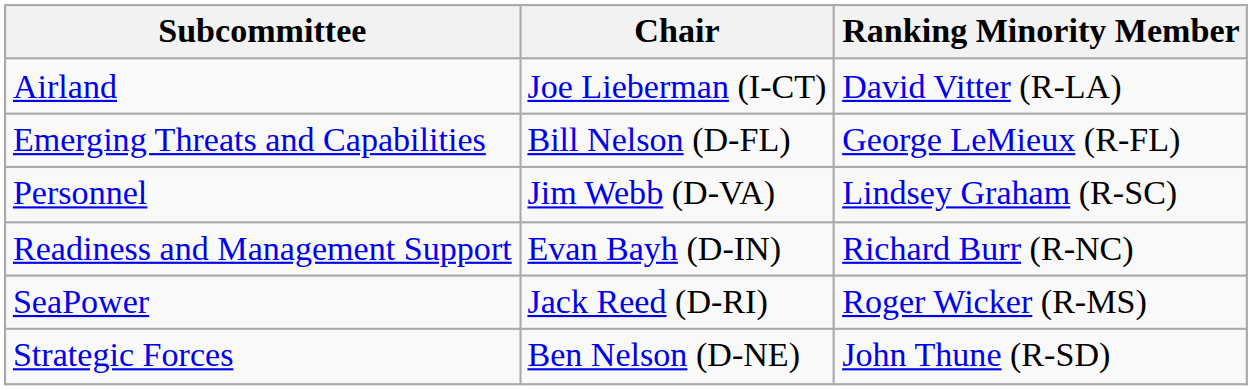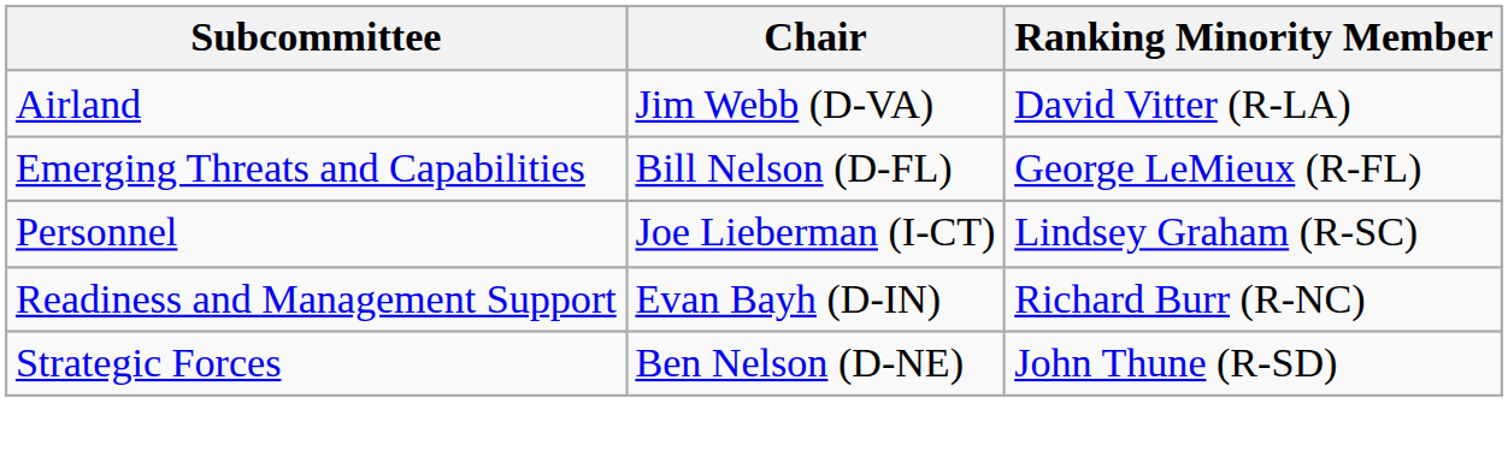Airland | Chair: Joe Lieberman (I-CT) -> Jim Webb (D-VA)
Personnel | Chair: Jim Webb (D-VA) -> Joe Lieberman (I-CT)
- row: SeaPower | Jack Reed (D-RI) | Roger Wicker (R-MS)
